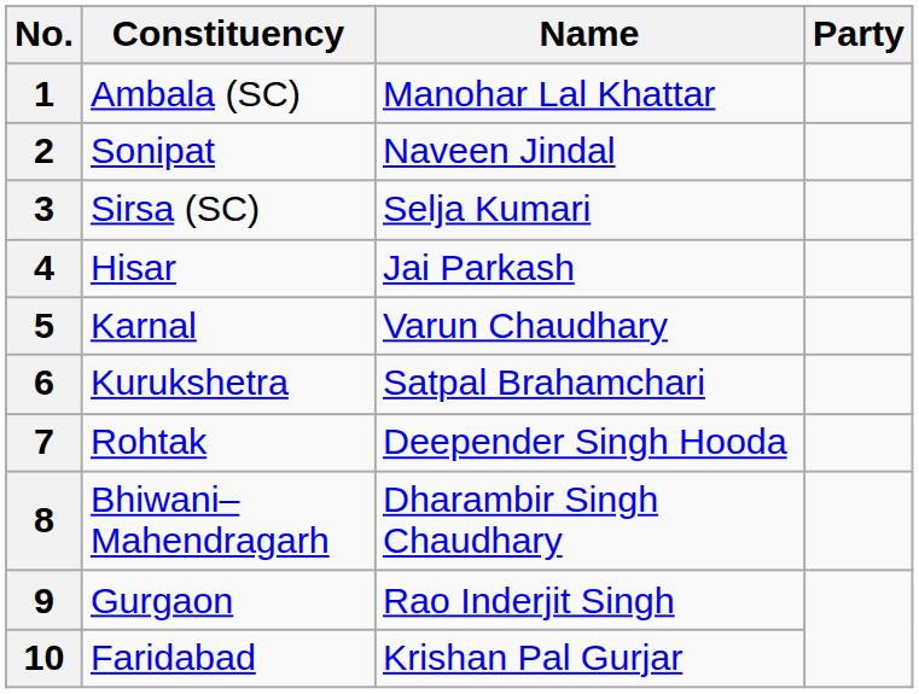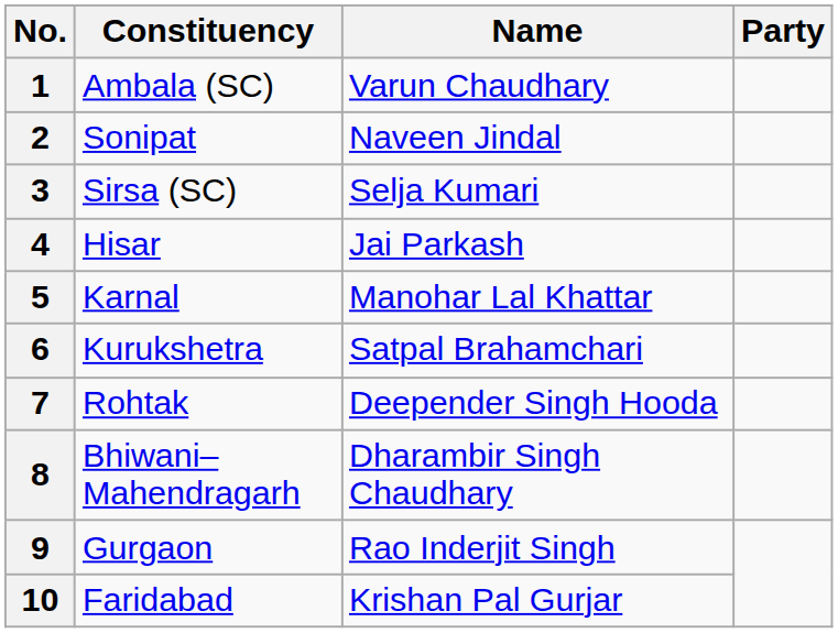1 | Name: Manohar Lal Khattar -> Varun Chaudhary
5 | Name: Varun Chaudhary -> Manohar Lal Khattar
